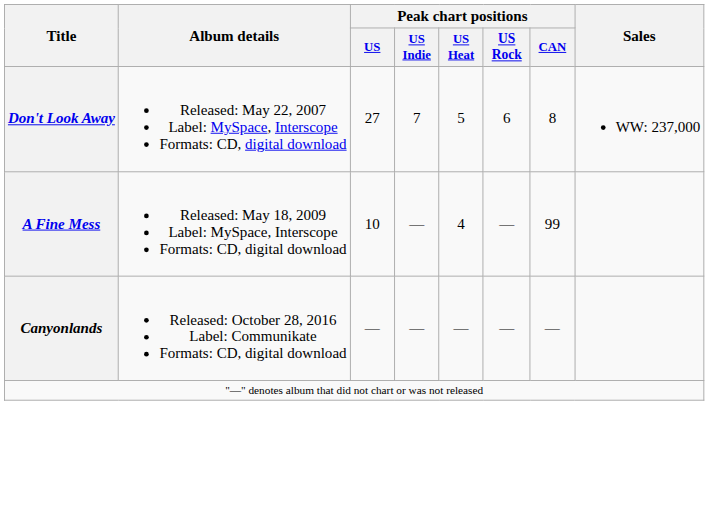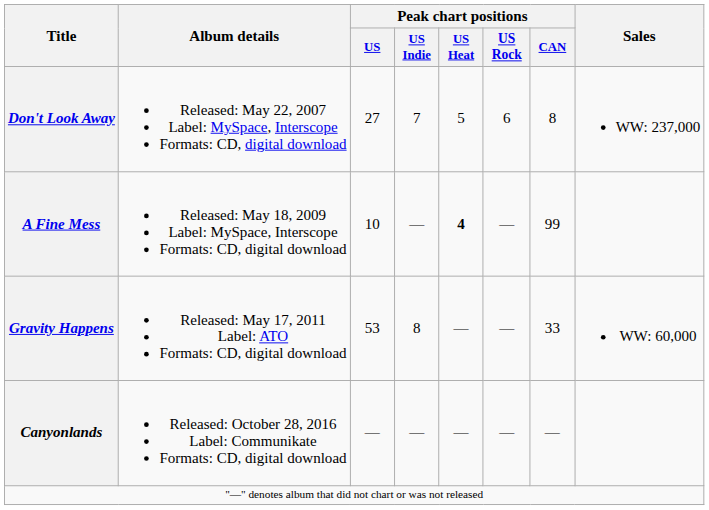A Fine Mess | Peak chart positions / US Heat: normal -> bold
+ row: Gravity Happens | Released: May 17, 2011 Label: ATO Formats: CD, digital download | 53 | 8 | — | — | 33 | WW: 60,000
